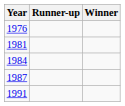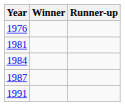columns swapped: Winner <-> Runner-up
